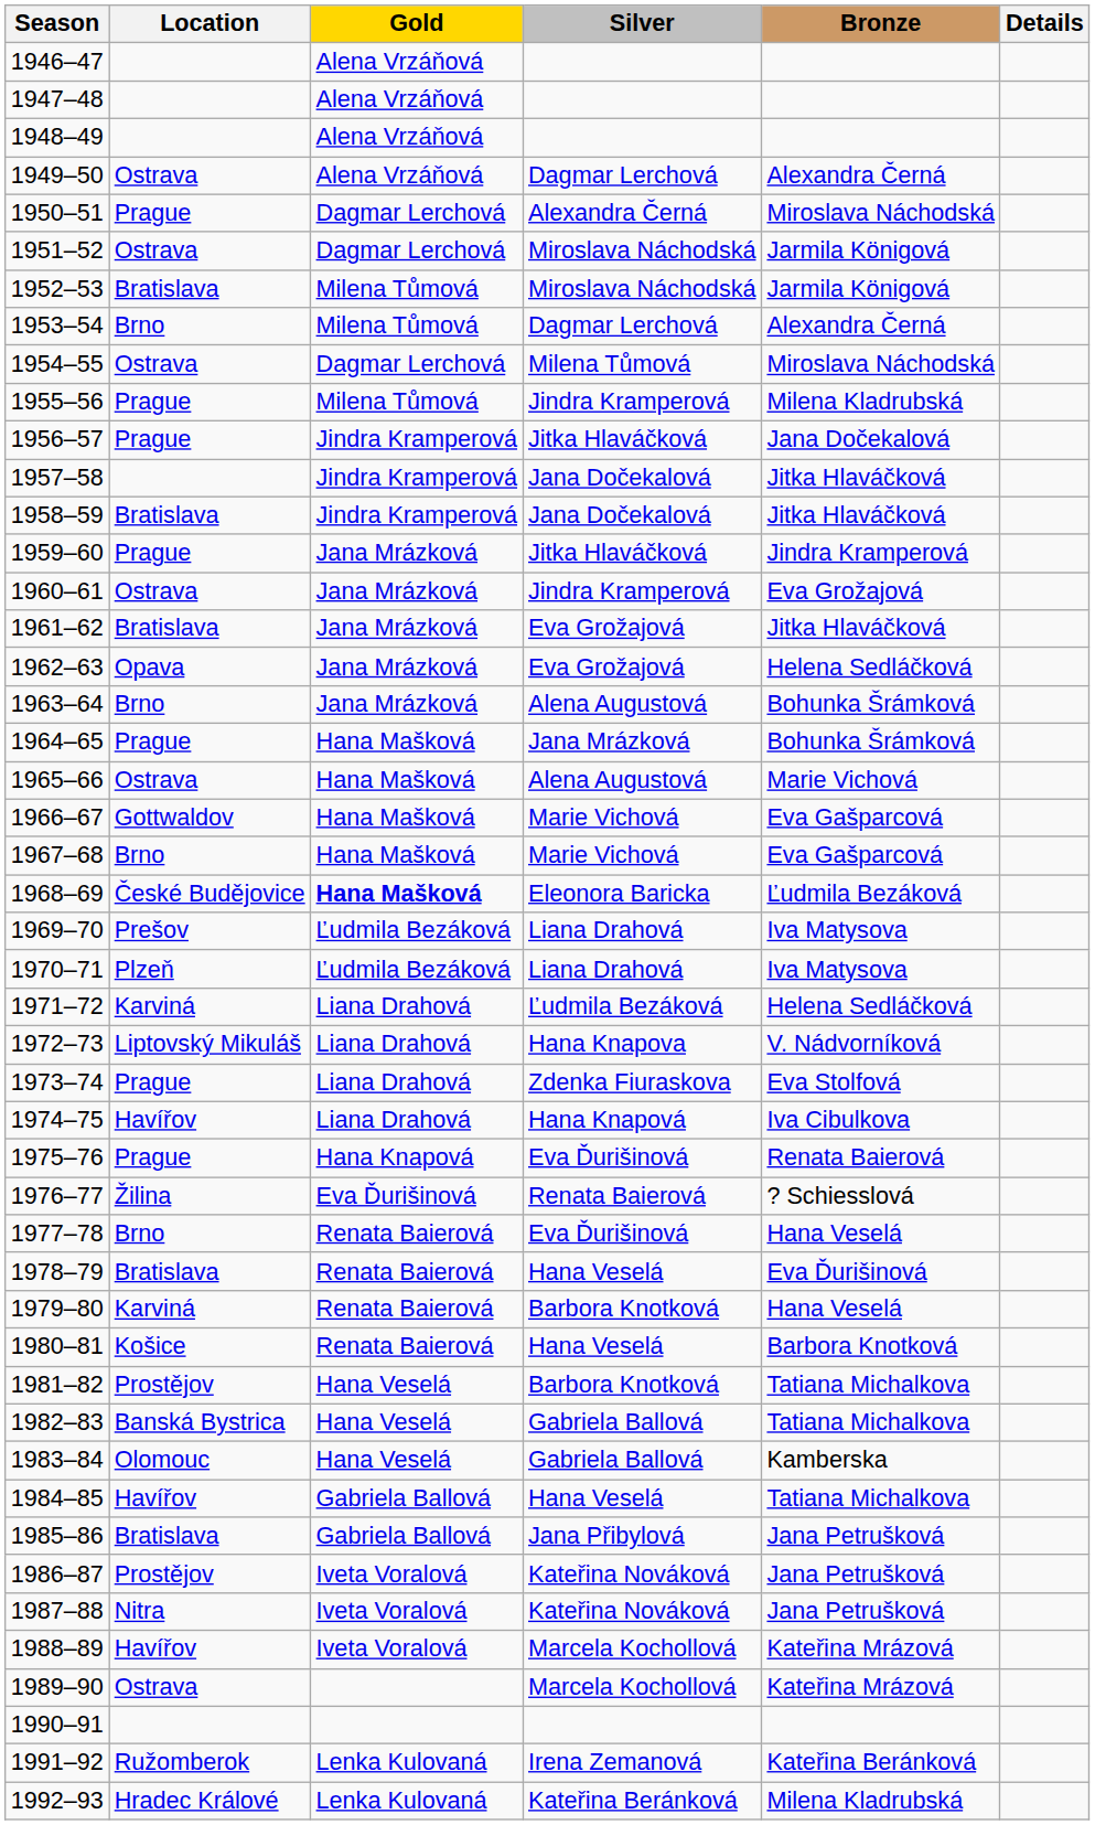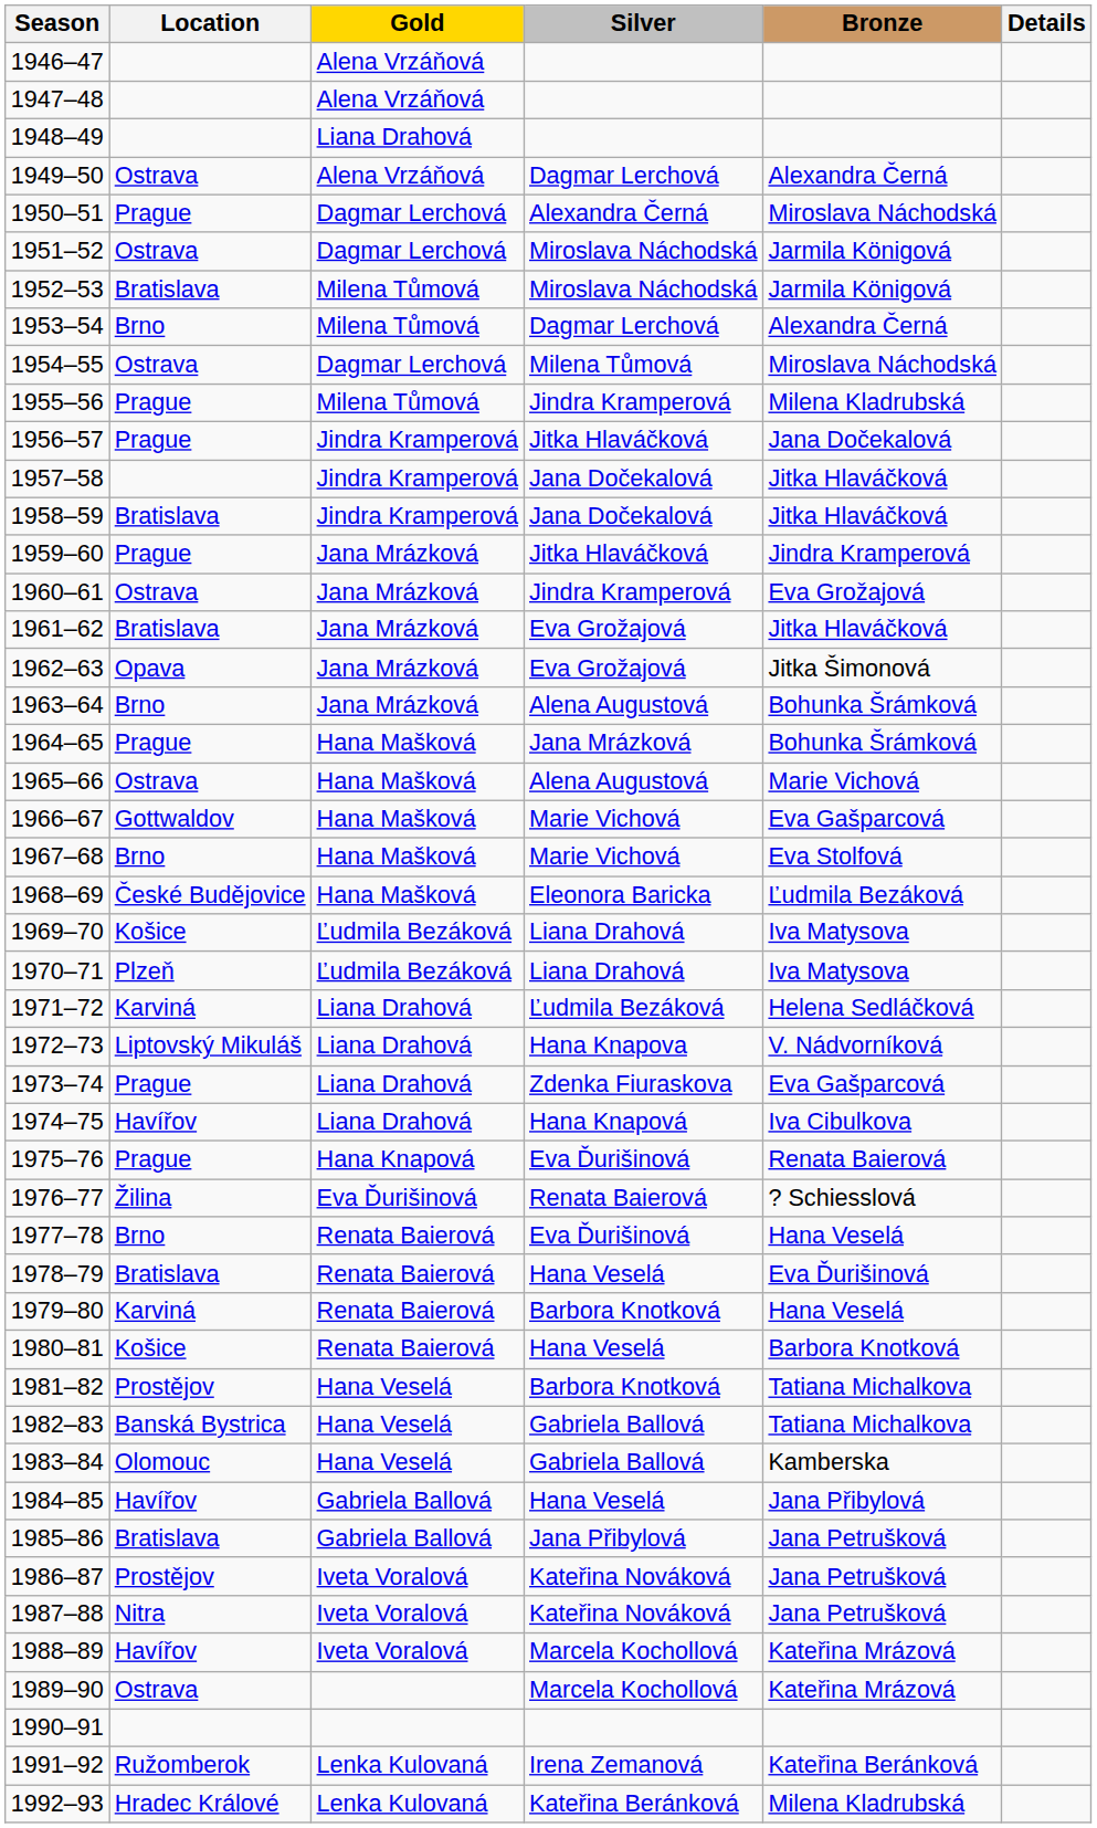1948–49 | Gold: Alena Vrzáňová -> Liana Drahová
1962–63 | Bronze: Helena Sedláčková -> Jitka Šimonová
1967–68 | Bronze: Eva Gašparcová -> Eva Stolfová
1968–69 | Gold: bold -> normal
1969–70 | Location: Prešov -> Košice
1973–74 | Bronze: Eva Stolfová -> Eva Gašparcová
1984–85 | Bronze: Tatiana Michalkova -> Jana Přibylová
